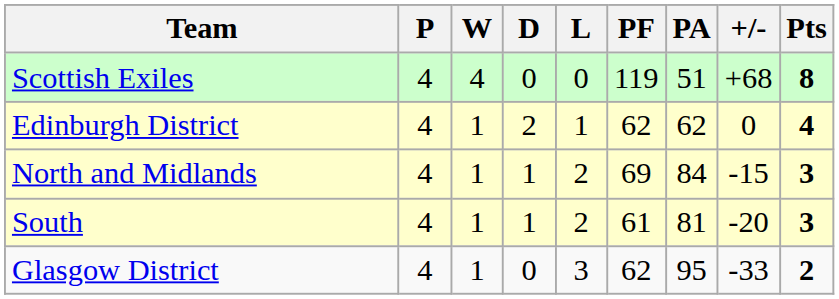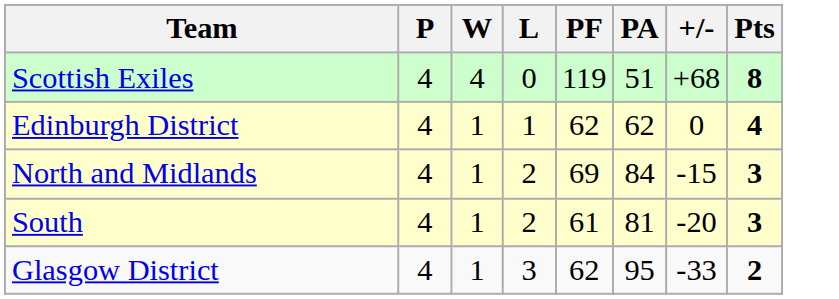- column: D | 0 | 2 | 1 | 1 | 0
